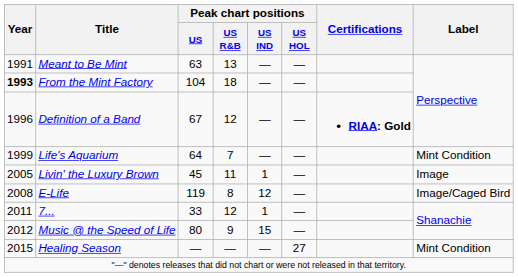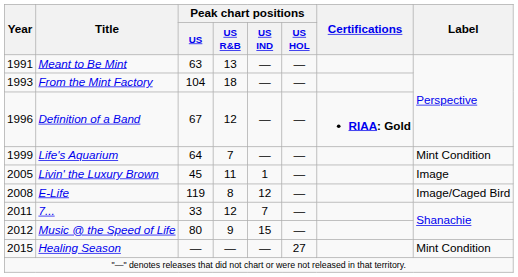From the Mint Factory | Year: bold -> normal
7... | Peak chart positions / US IND: 1 -> 7
